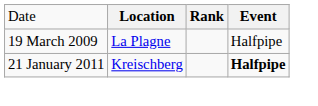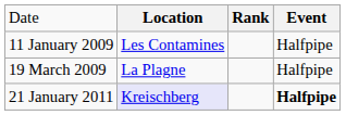+ row: 11 January 2009 | Les Contamines | Halfpipe
21 January 2011 | column 2: no background -> lavender background
